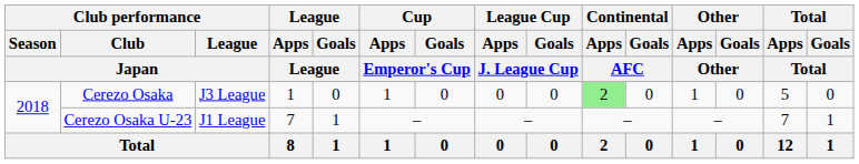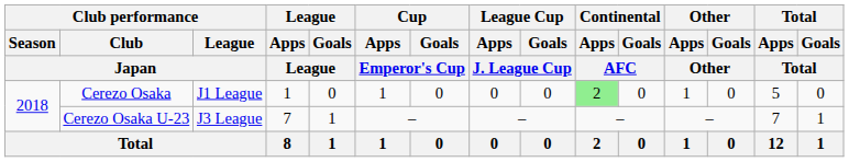Cerezo Osaka | Club performance / League / Japan: J3 League -> J1 League
Cerezo Osaka U-23 | Club performance / League / Japan: J1 League -> J3 League
